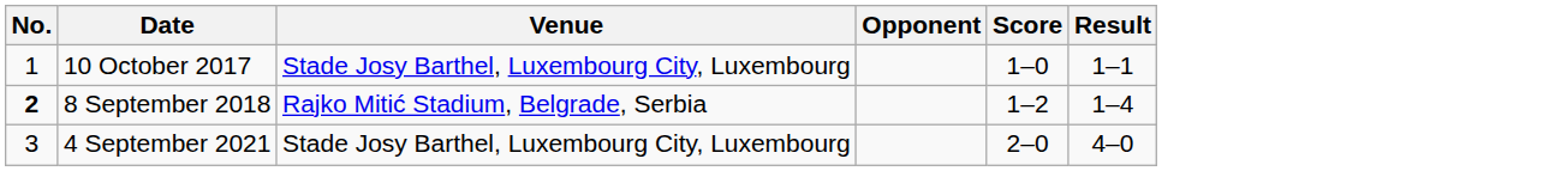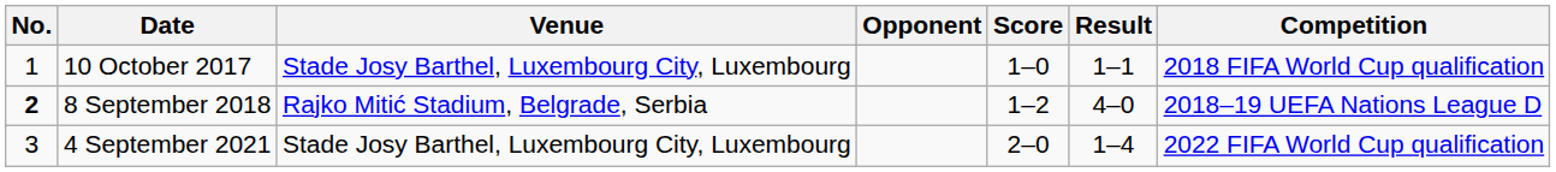+ column: Competition | 2018 FIFA World Cup qualification | 2018–19 UEFA Nations League D | 2022 FIFA World Cup qualification
8 September 2018 | Result: 1–4 -> 4–0
4 September 2021 | Result: 4–0 -> 1–4
